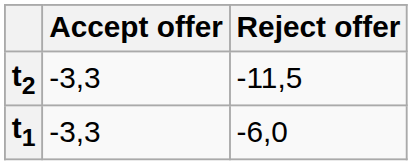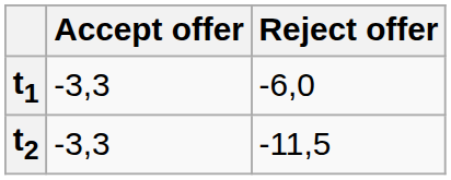rows swapped: t1 <-> t2
